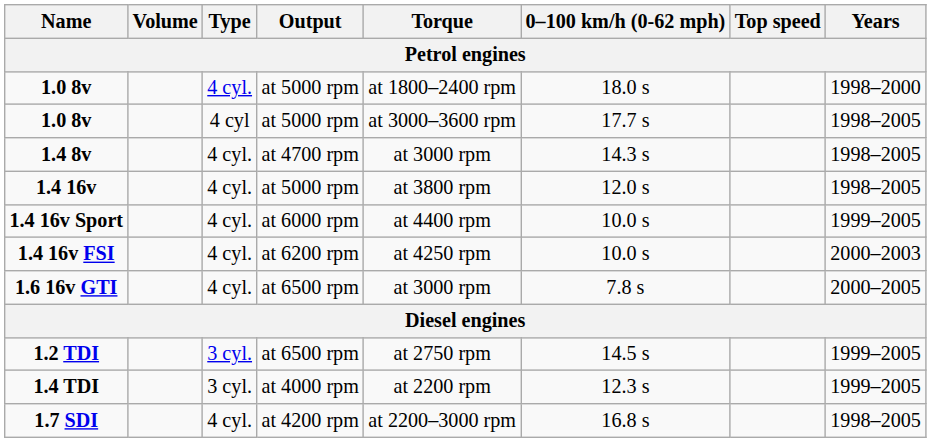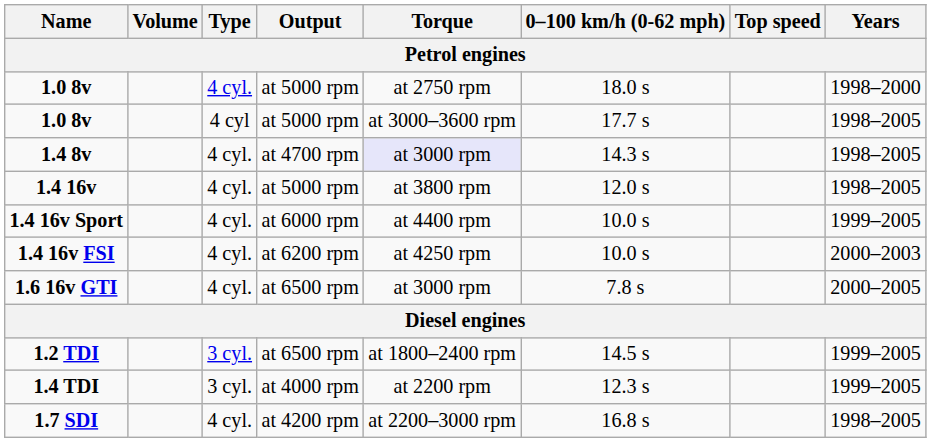1.0 8v / 4 cyl. | Torque: at 1800–2400 rpm -> at 2750 rpm
1.4 8v | Torque: no background -> lavender background
1.2 TDI | Torque: at 2750 rpm -> at 1800–2400 rpm
